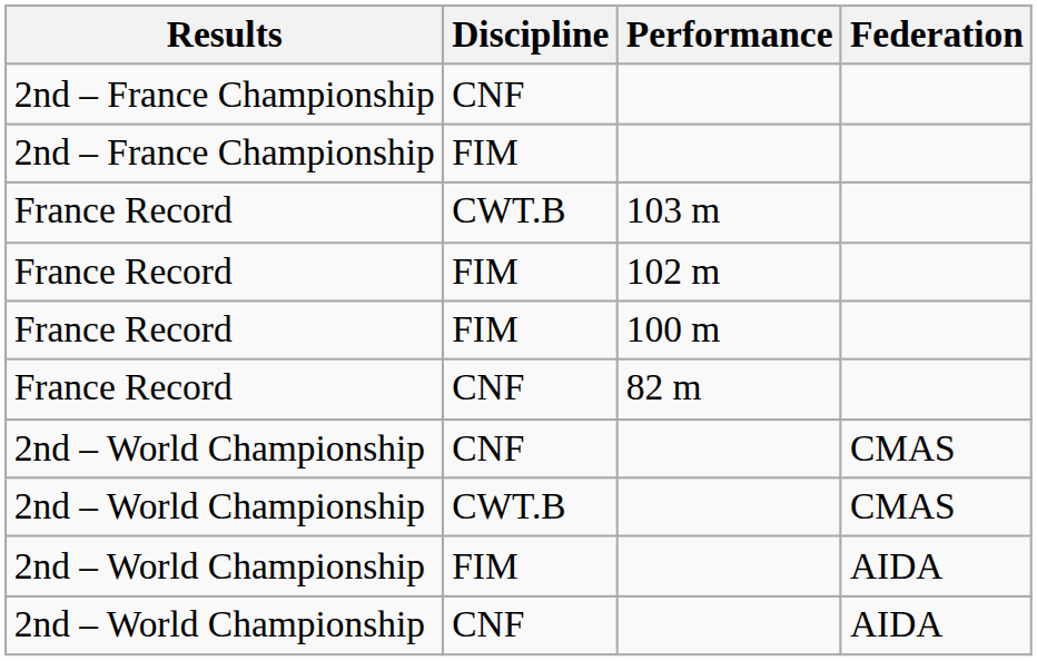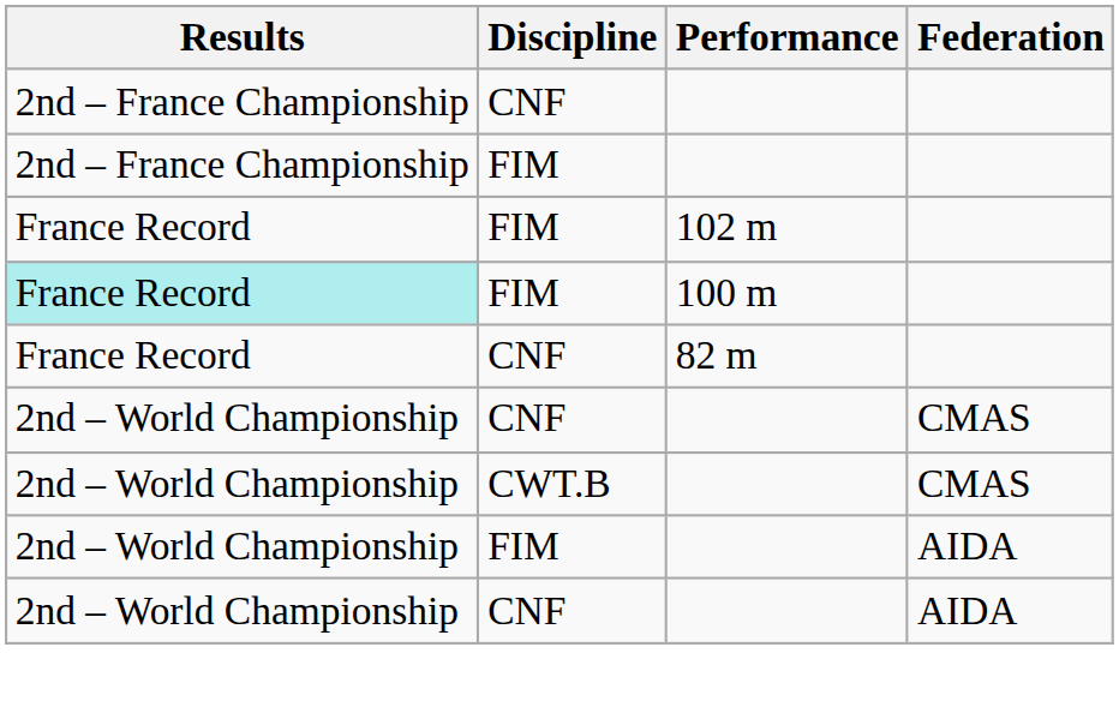- row: France Record | CWT.B | 103 m
100 m | Results: no background -> paleturquoise background
